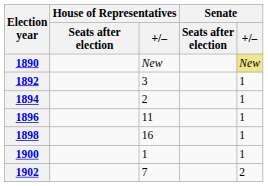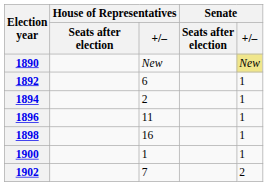1892 | House of Representatives / +/–: 3 -> 6
